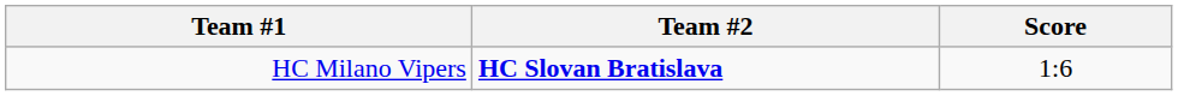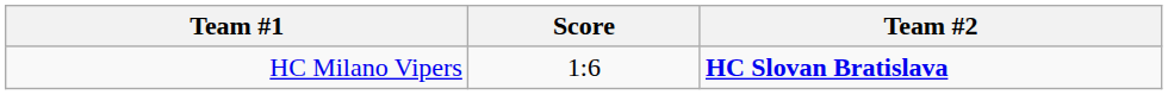columns swapped: Score <-> Team #2
